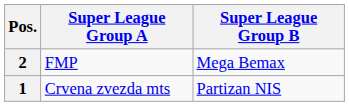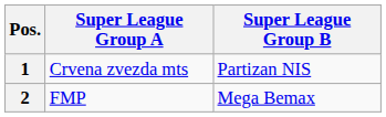rows swapped: 1 <-> 2
